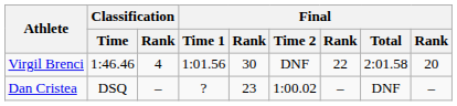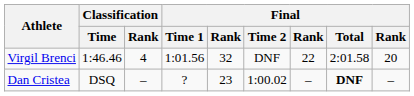Virgil Brenci | column 5: 30 -> 32
Dan Cristea | Final / Total: normal -> bold
